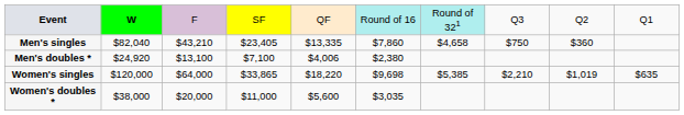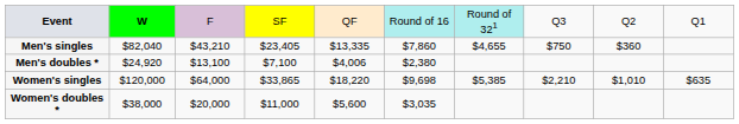Men's singles | column 7: $4,658 -> $4,655
Women's singles | column 9: $1,019 -> $1,010
